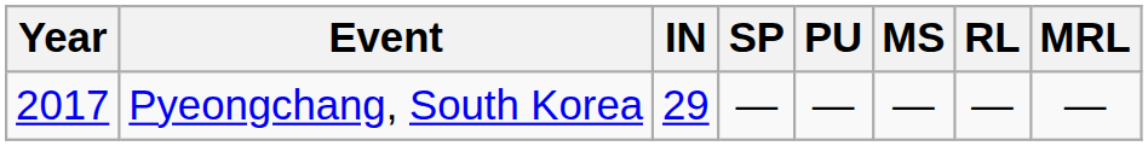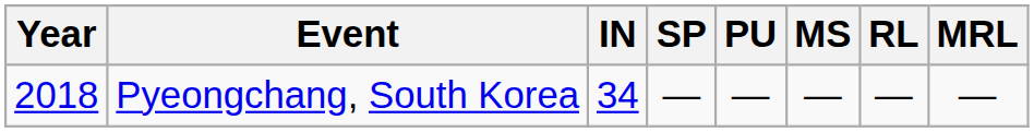Pyeongchang, South Korea | Year: 2017 -> 2018
Pyeongchang, South Korea | IN: 29 -> 34
